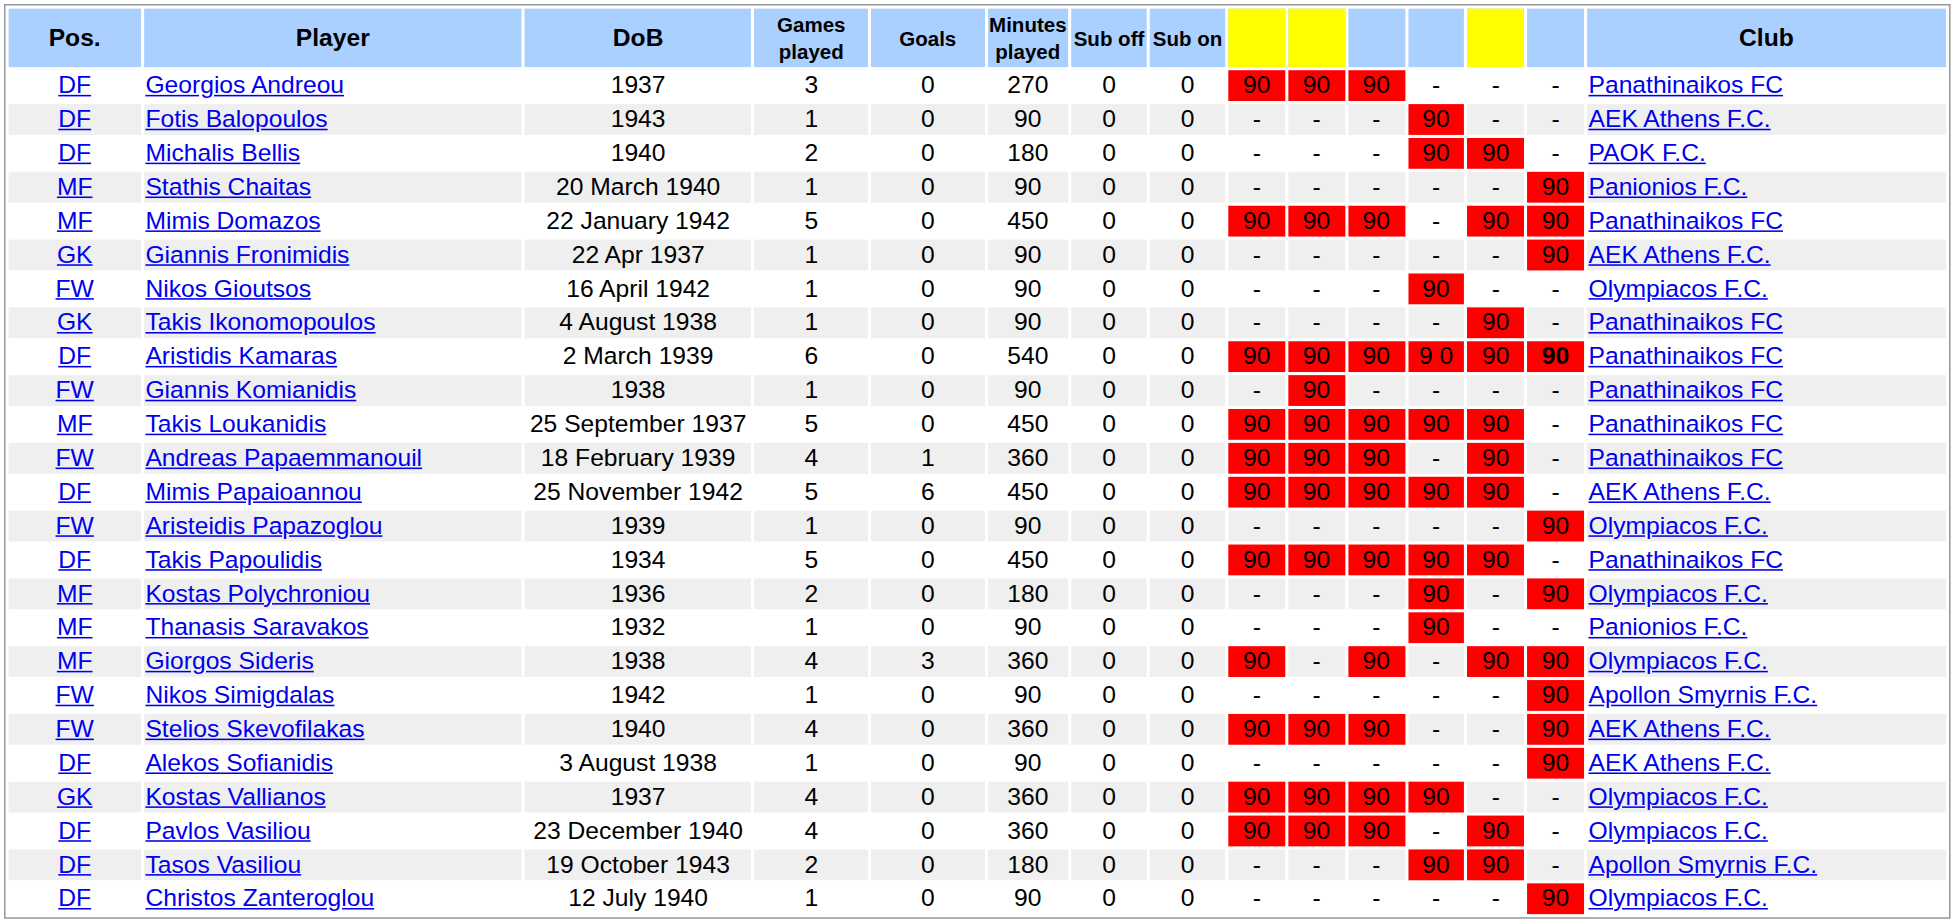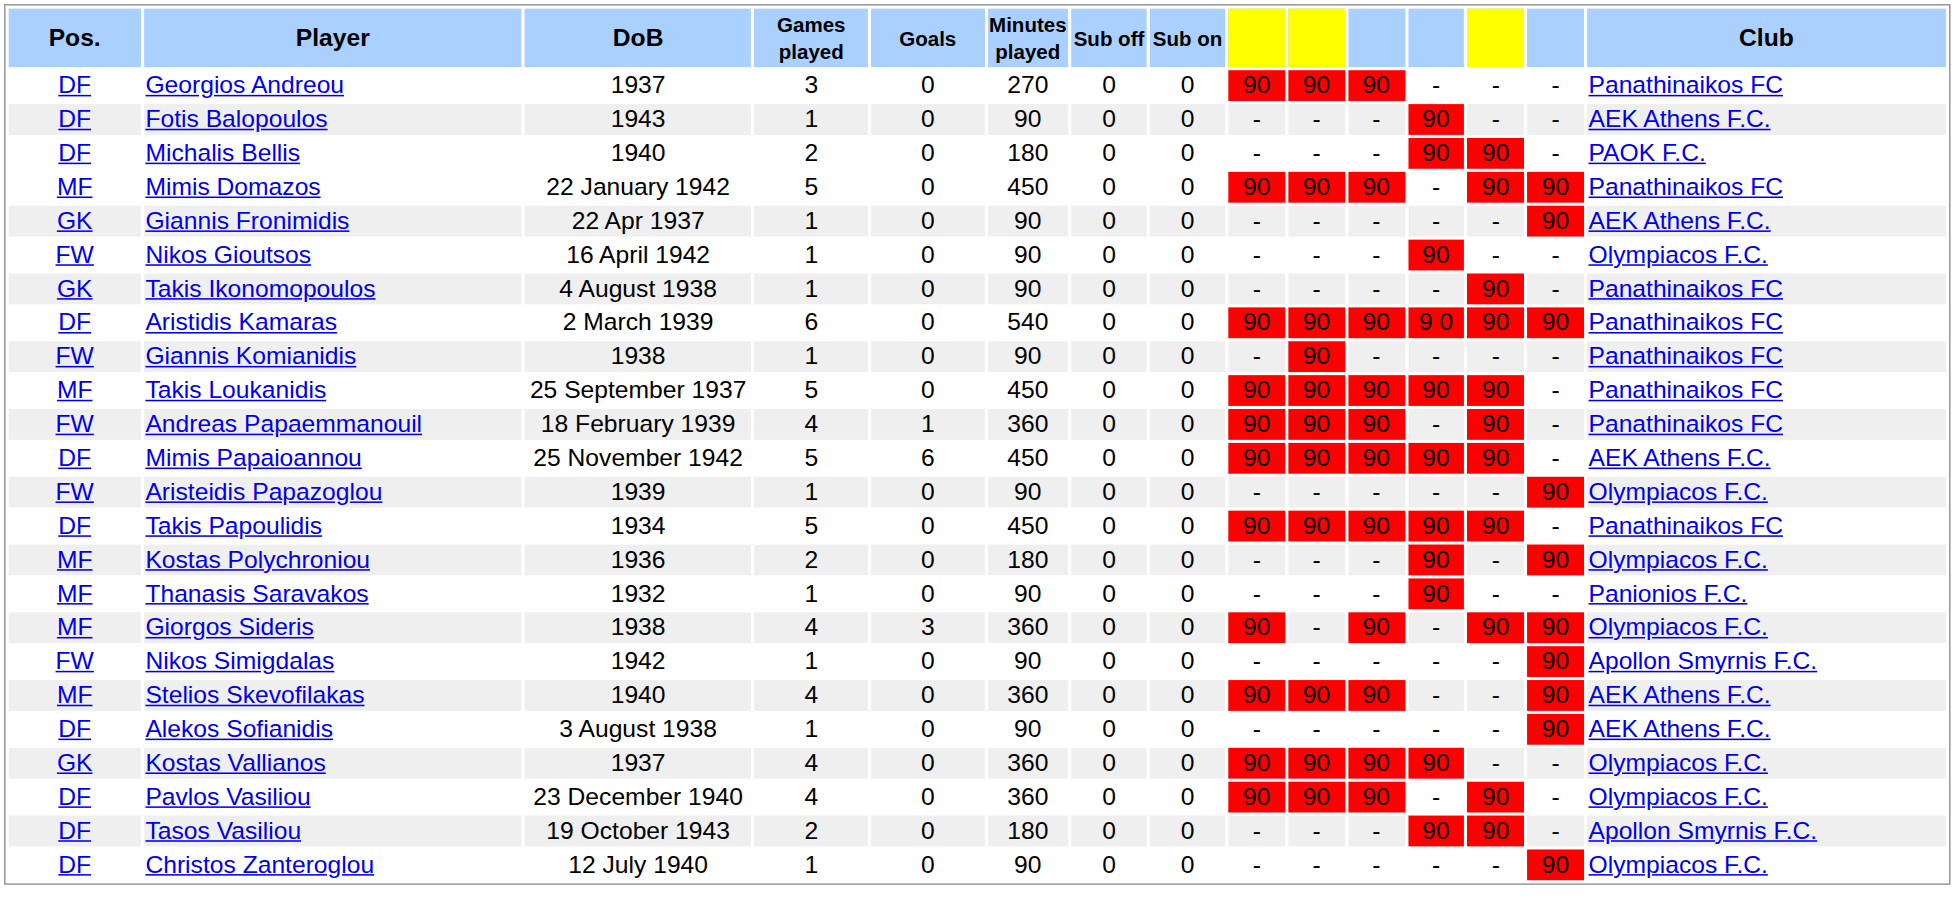- row: MF | Stathis Chaitas | 20 March 1940 | 1 | 0 | 90 | 0 | 0 | - | - | - | - | - | 90 | Panionios F.C.
Aristidis Kamaras | column 14: bold -> normal
Stelios Skevofilakas | Pos.: FW -> MF
